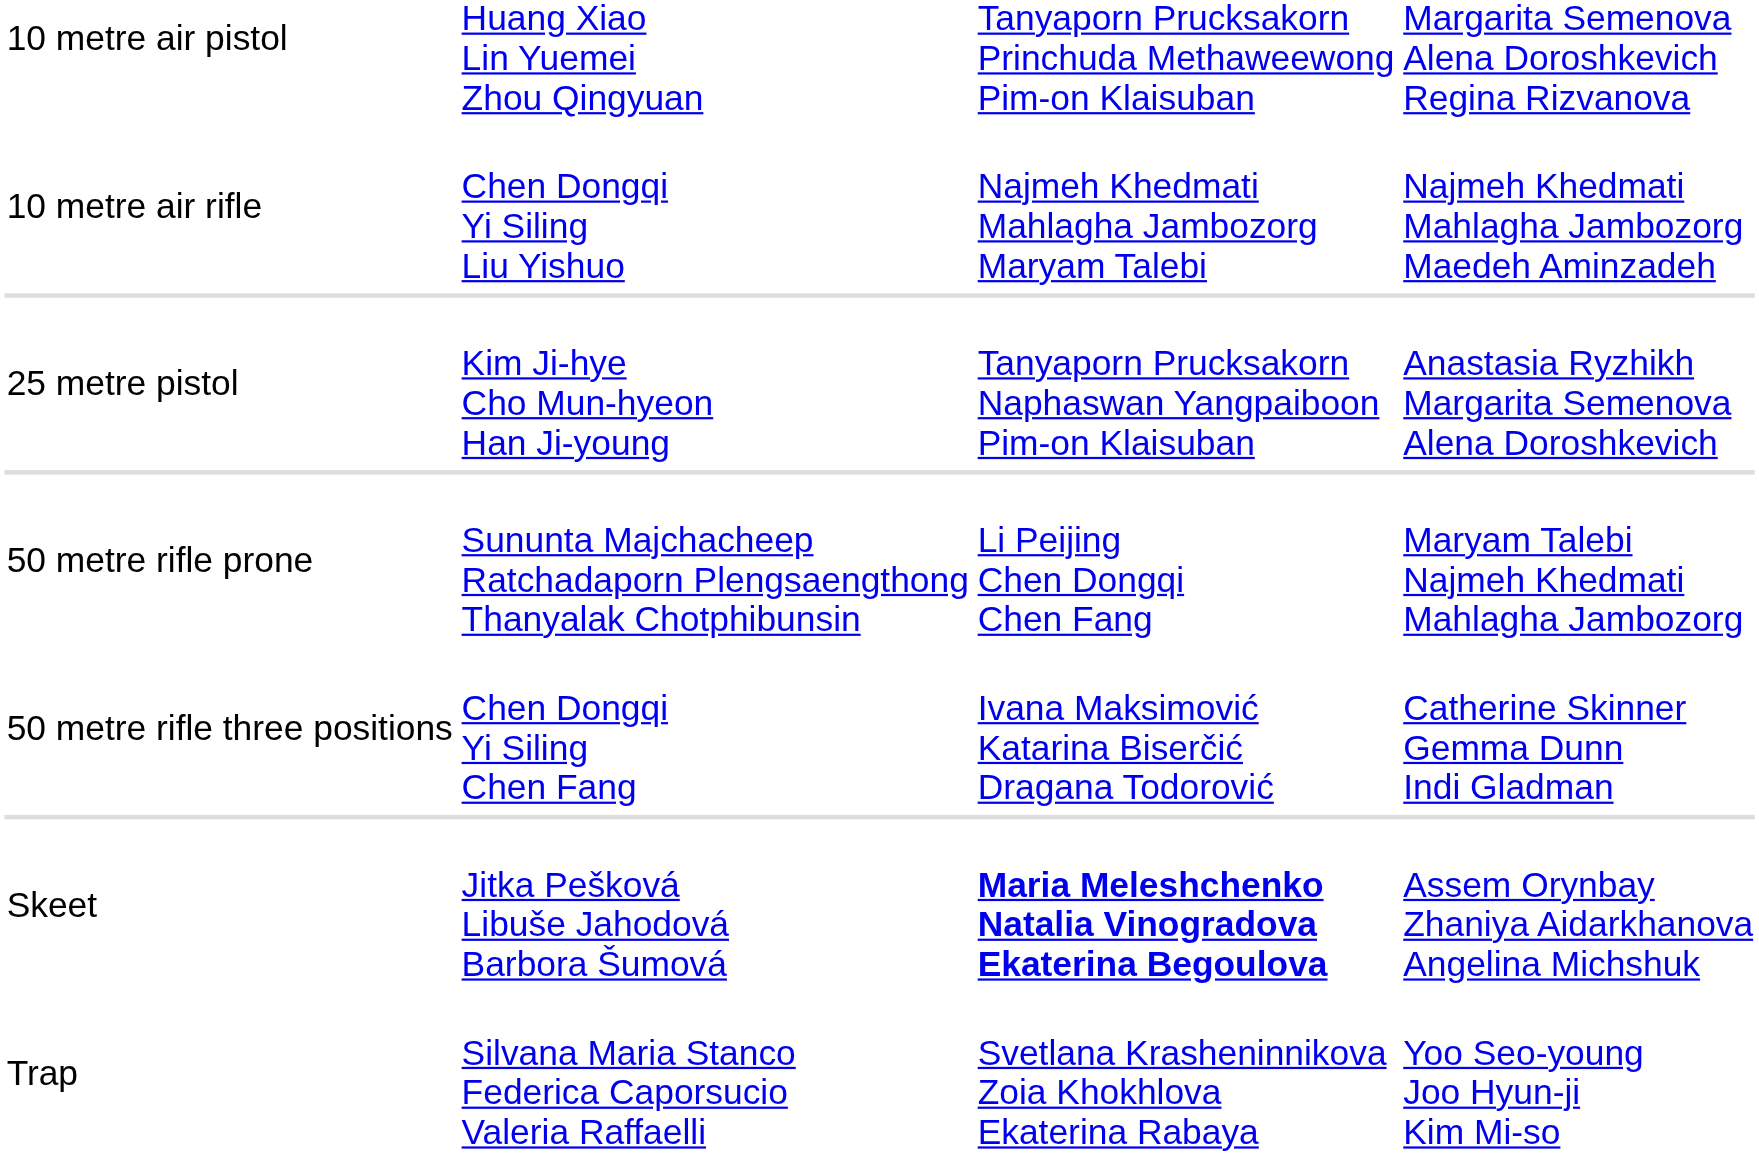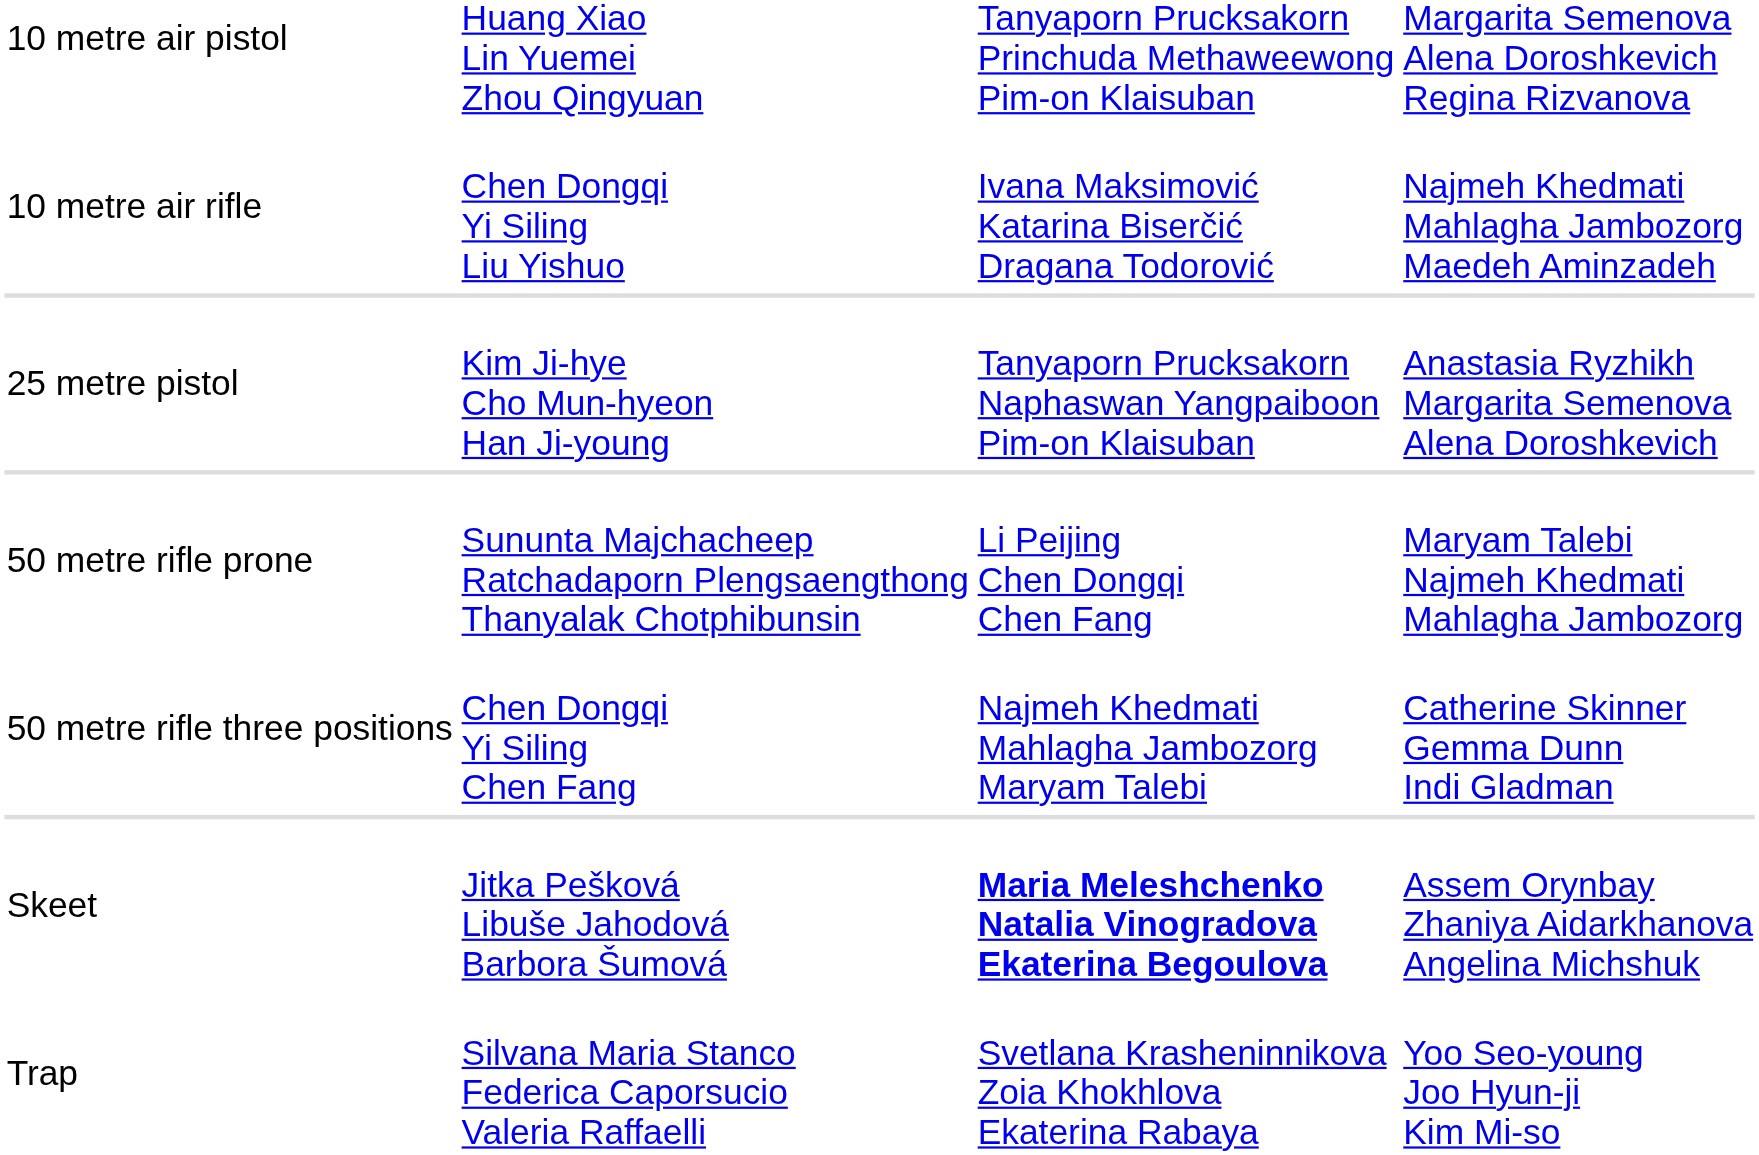10 metre air rifle | column 3: Najmeh Khedmati Mahlagha Jambozorg Maryam Talebi -> Ivana Maksimović Katarina Biserčić Dragana Todorović
50 metre rifle three positions | column 3: Ivana Maksimović Katarina Biserčić Dragana Todorović -> Najmeh Khedmati Mahlagha Jambozorg Maryam Talebi
